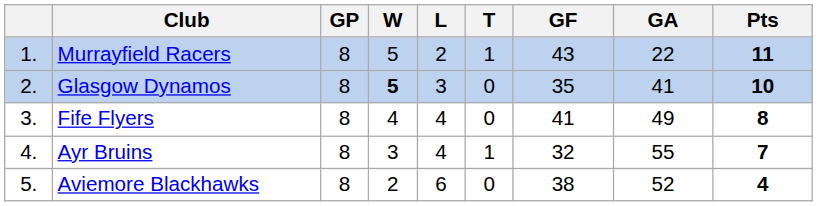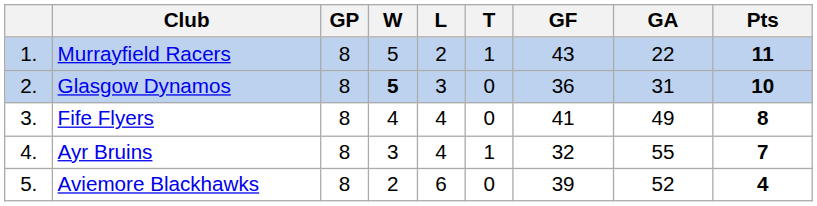Glasgow Dynamos | GF: 35 -> 36
Glasgow Dynamos | GA: 41 -> 31
Aviemore Blackhawks | GF: 38 -> 39
